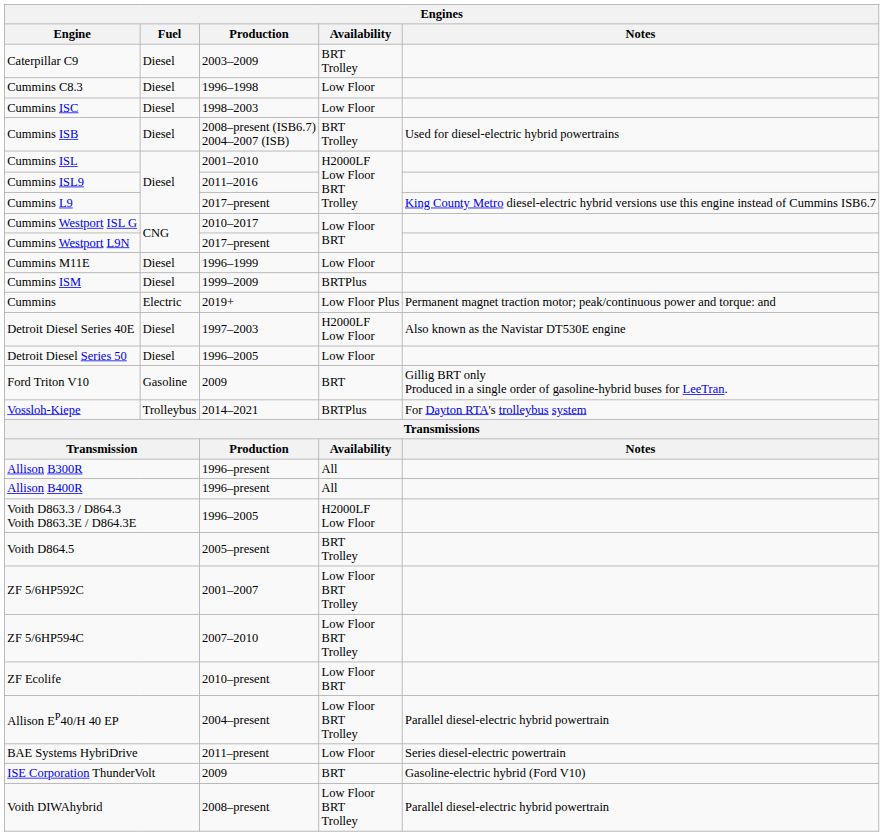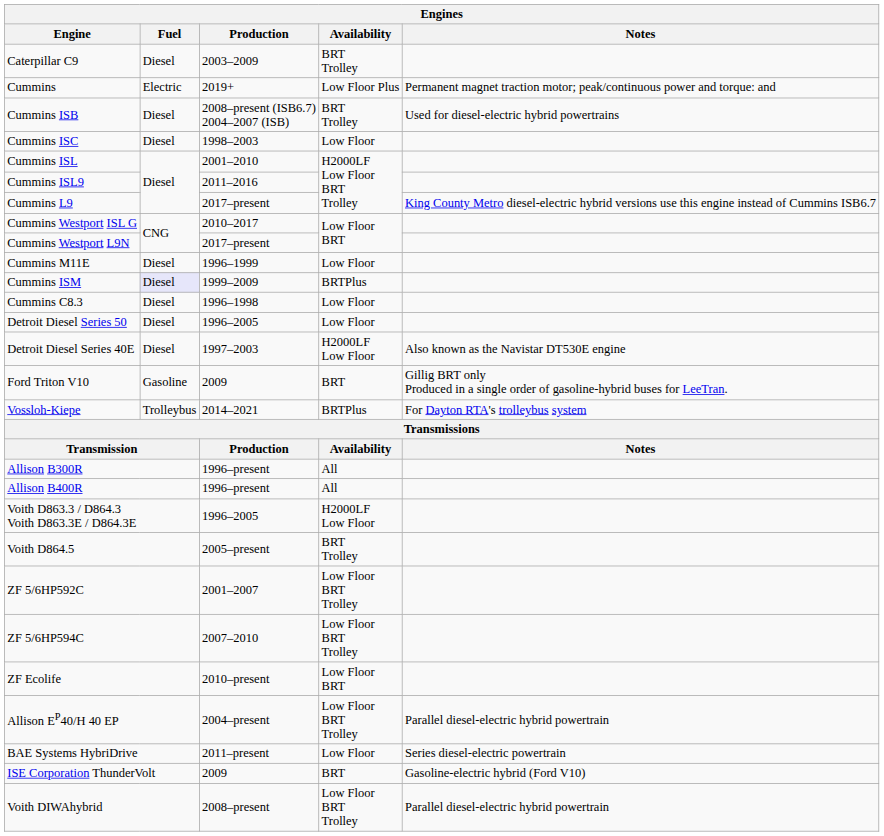rows swapped: Cummins C8.3 <-> Cummins
rows swapped: Cummins ISB <-> Cummins ISC
Cummins ISM | Fuel: no background -> lavender background
rows swapped: Detroit Diesel Series 40E <-> Detroit Diesel Series 50
